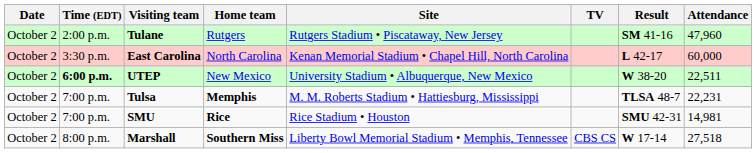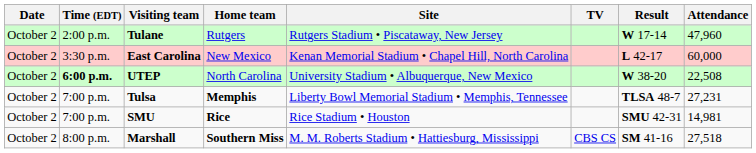Tulane | Result: SM 41-16 -> W 17-14
East Carolina | Home team: North Carolina -> New Mexico
UTEP | Home team: New Mexico -> North Carolina
UTEP | Attendance: 22,511 -> 22,508
Tulsa | Site: M. M. Roberts Stadium • Hattiesburg, Mississippi -> Liberty Bowl Memorial Stadium • Memphis, Tennessee
Tulsa | Attendance: 22,231 -> 27,231
Marshall | Site: Liberty Bowl Memorial Stadium • Memphis, Tennessee -> M. M. Roberts Stadium • Hattiesburg, Mississippi
Marshall | Result: W 17-14 -> SM 41-16
